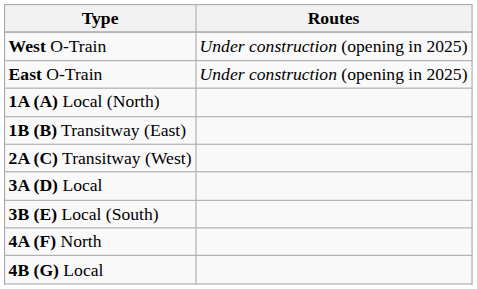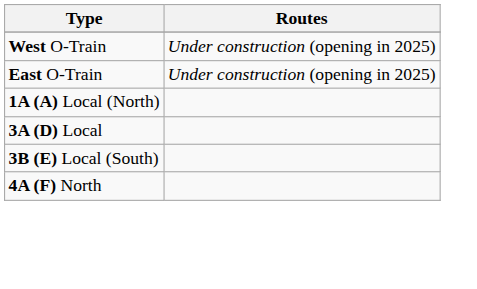- row: 1B (B) Transitway (East)
- row: 2A (C) Transitway (West)
- row: 4B (G) Local
